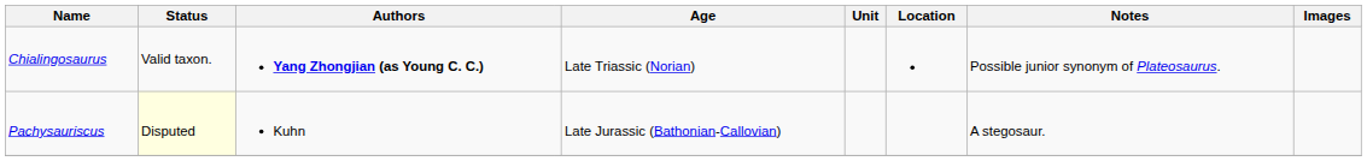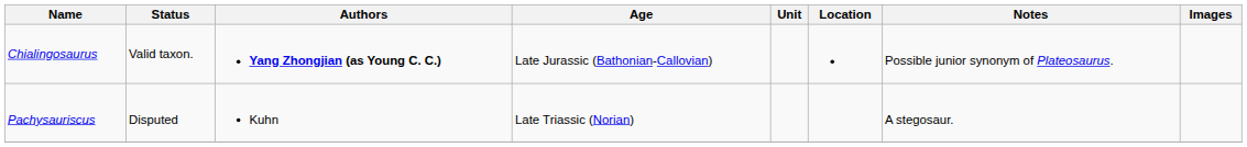Chialingosaurus | Age: Late Triassic (Norian) -> Late Jurassic (Bathonian-Callovian)
Pachysauriscus | Status: lightyellow background -> no background
Pachysauriscus | Age: Late Jurassic (Bathonian-Callovian) -> Late Triassic (Norian)
